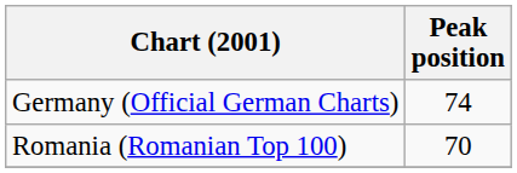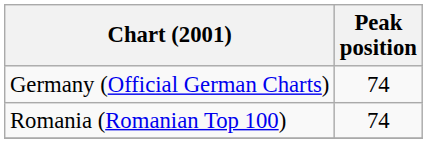Romania (Romanian Top 100) | Peak position: 70 -> 74
